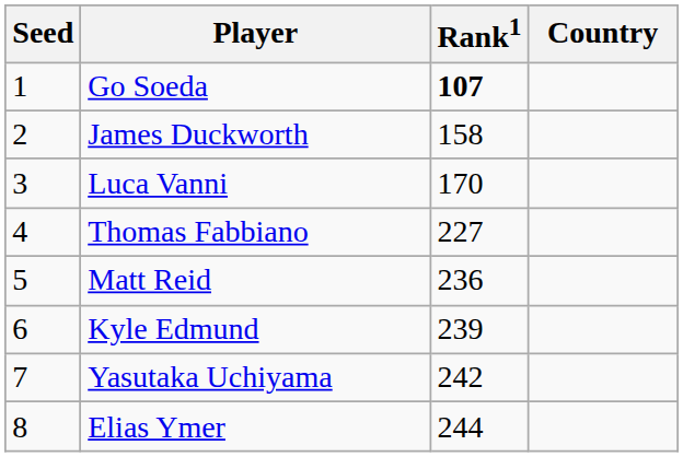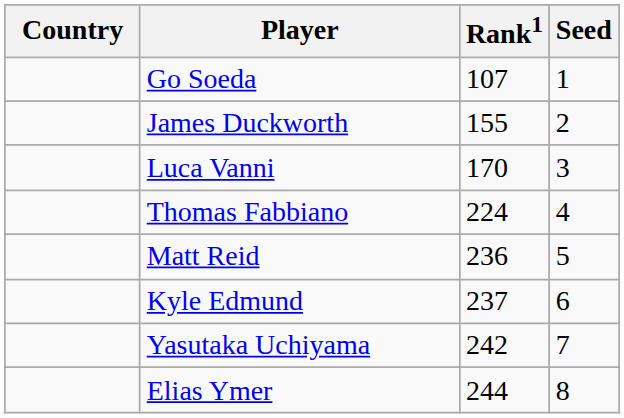columns swapped: Country <-> Seed
Go Soeda | Rank1: bold -> normal
James Duckworth | Rank1: 158 -> 155
Thomas Fabbiano | Rank1: 227 -> 224
Kyle Edmund | Rank1: 239 -> 237
